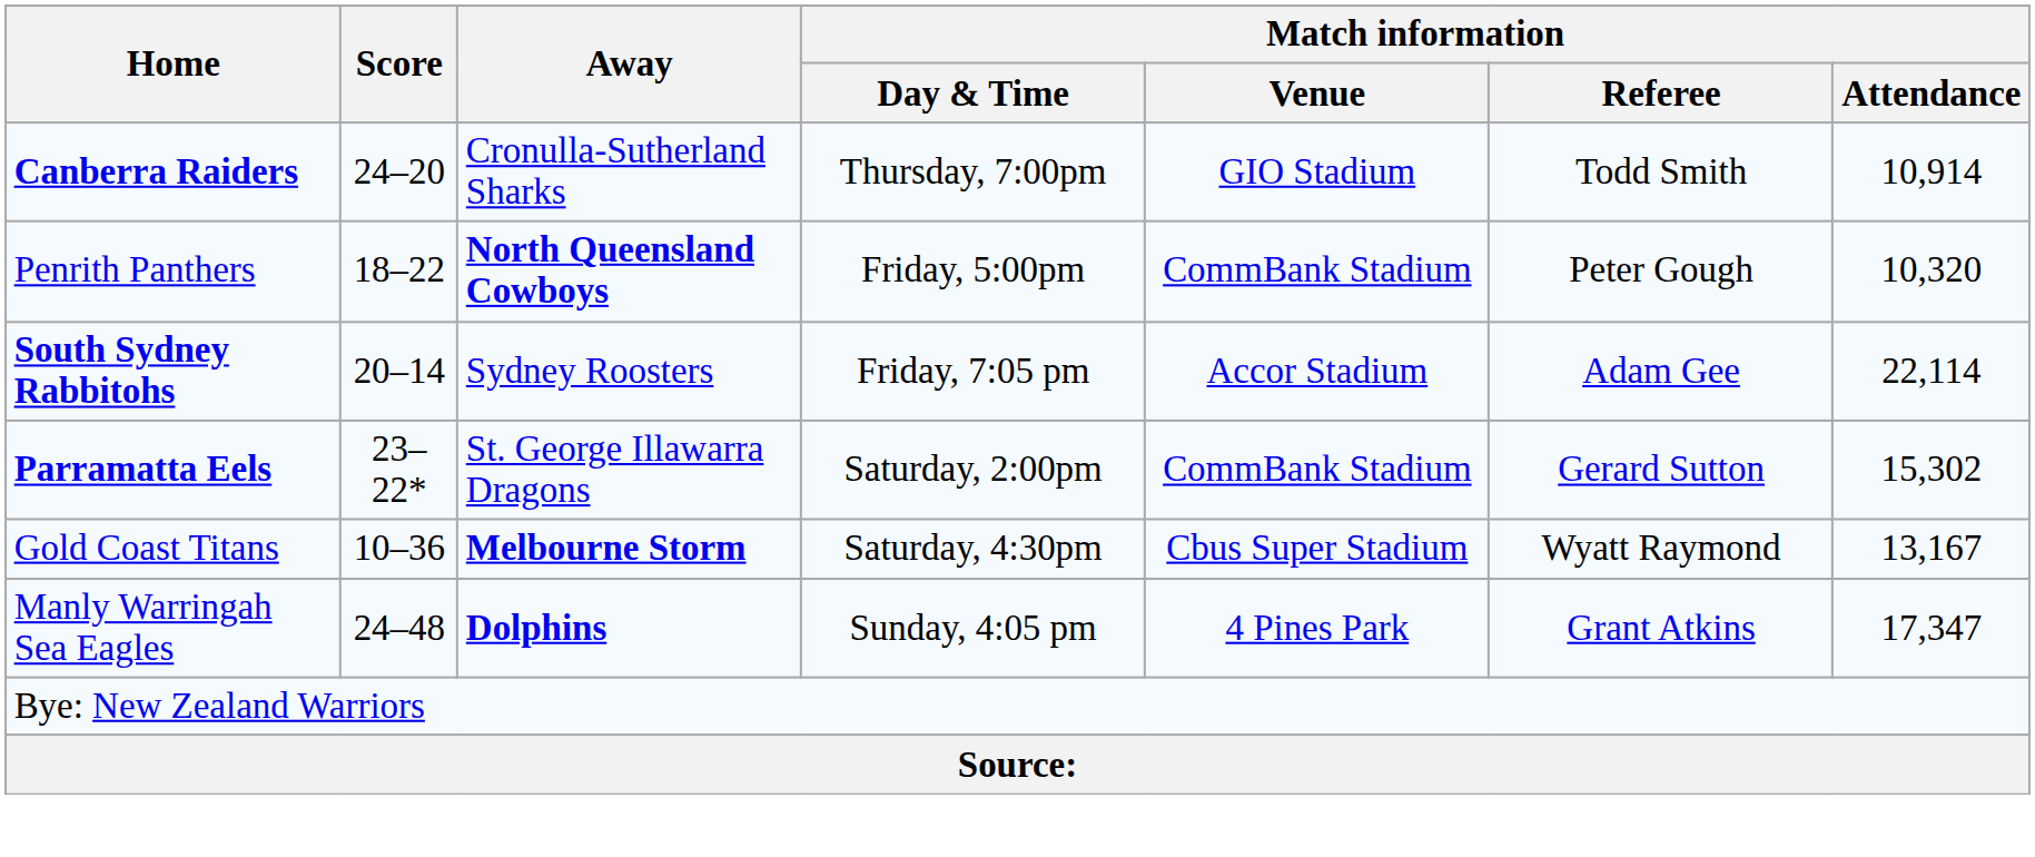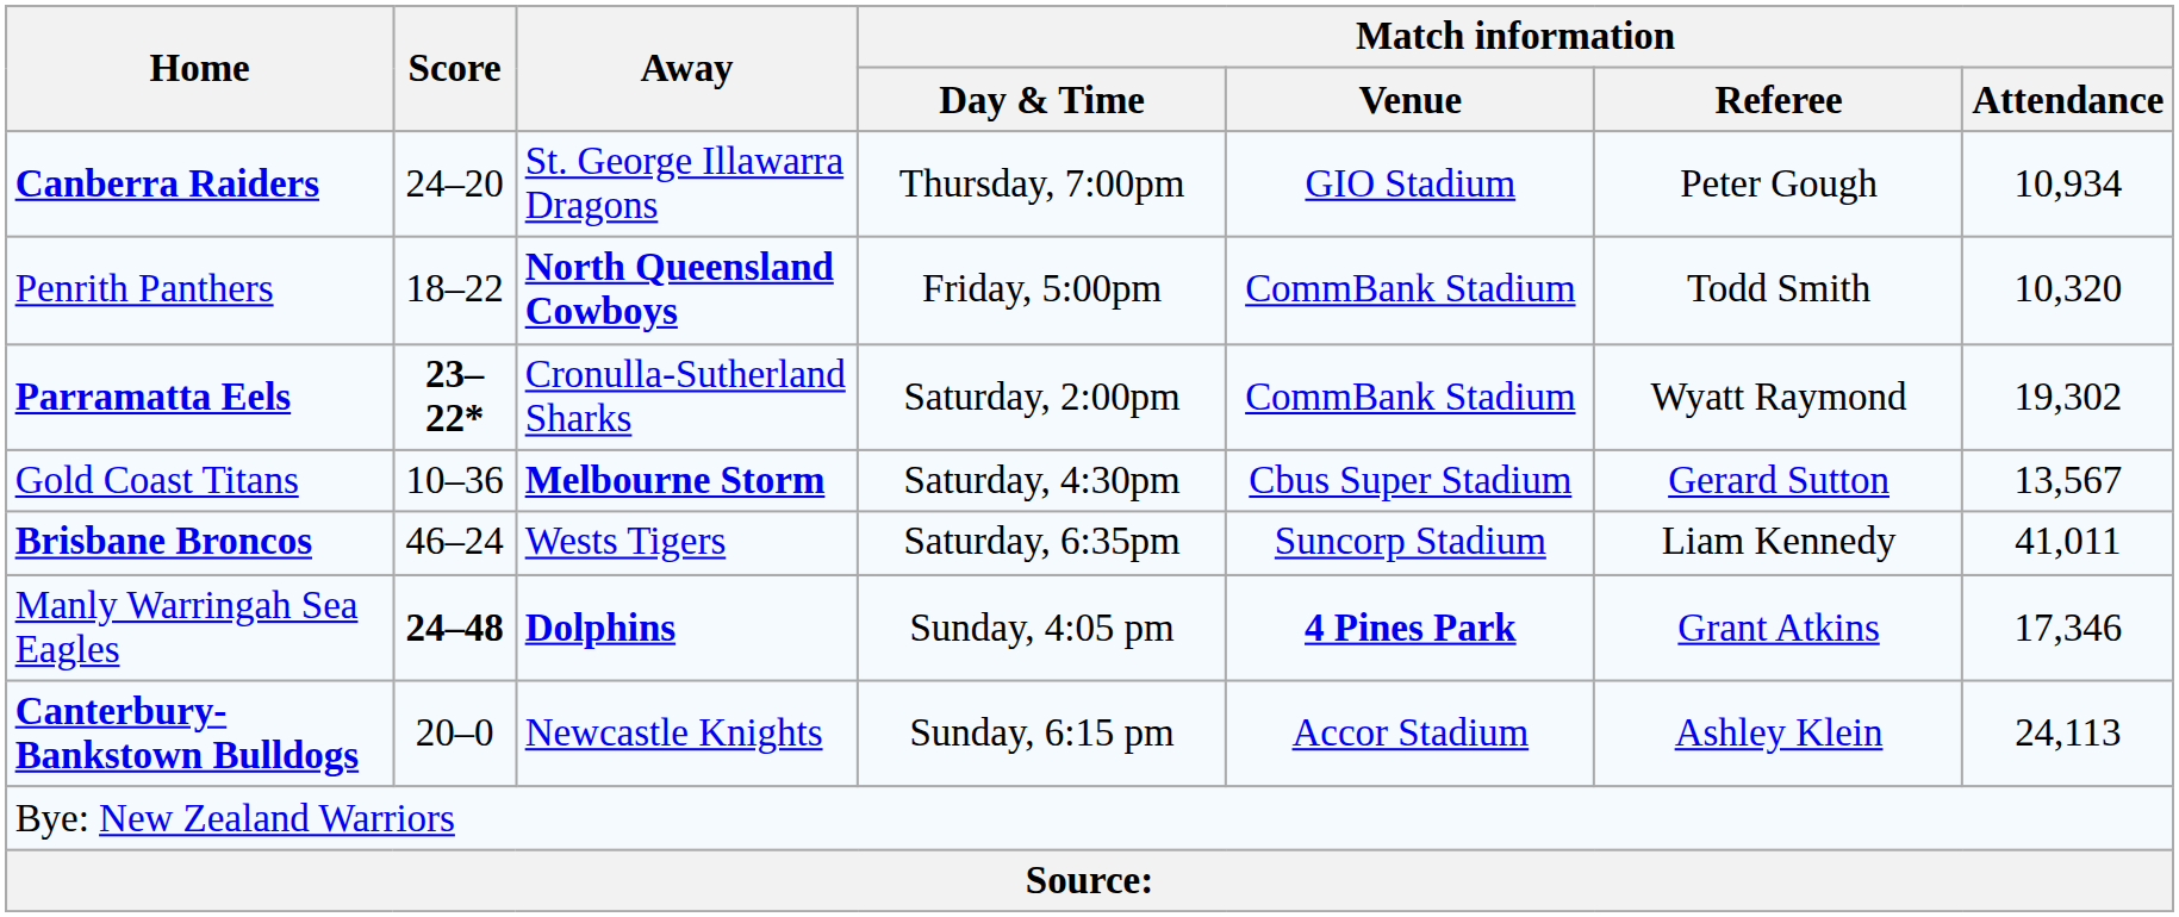Canberra Raiders | Away: Cronulla-Sutherland Sharks -> St. George Illawarra Dragons
Canberra Raiders | Match information / Referee: Todd Smith -> Peter Gough
Canberra Raiders | Match information / Attendance: 10,914 -> 10,934
Penrith Panthers | Match information / Referee: Peter Gough -> Todd Smith
- row: South Sydney Rabbitohs | 20–14 | Sydney Roosters | Friday, 7:05 pm | Accor Stadium | Adam Gee | 22,114
Parramatta Eels | Score: normal -> bold
Parramatta Eels | Away: St. George Illawarra Dragons -> Cronulla-Sutherland Sharks
Parramatta Eels | Match information / Referee: Gerard Sutton -> Wyatt Raymond
Parramatta Eels | Match information / Attendance: 15,302 -> 19,302
Gold Coast Titans | Match information / Referee: Wyatt Raymond -> Gerard Sutton
Gold Coast Titans | Match information / Attendance: 13,167 -> 13,567
+ row: Brisbane Broncos | 46–24 | Wests Tigers | Saturday, 6:35pm | Suncorp Stadium | Liam Kennedy | 41,011
Manly Warringah Sea Eagles | Score: normal -> bold
Manly Warringah Sea Eagles | Match information / Venue: normal -> bold
Manly Warringah Sea Eagles | Match information / Attendance: 17,347 -> 17,346
+ row: Canterbury-Bankstown Bulldogs | 20–0 | Newcastle Knights | Sunday, 6:15 pm | Accor Stadium | Ashley Klein | 24,113
